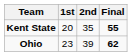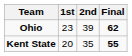rows swapped: Ohio <-> Kent State
